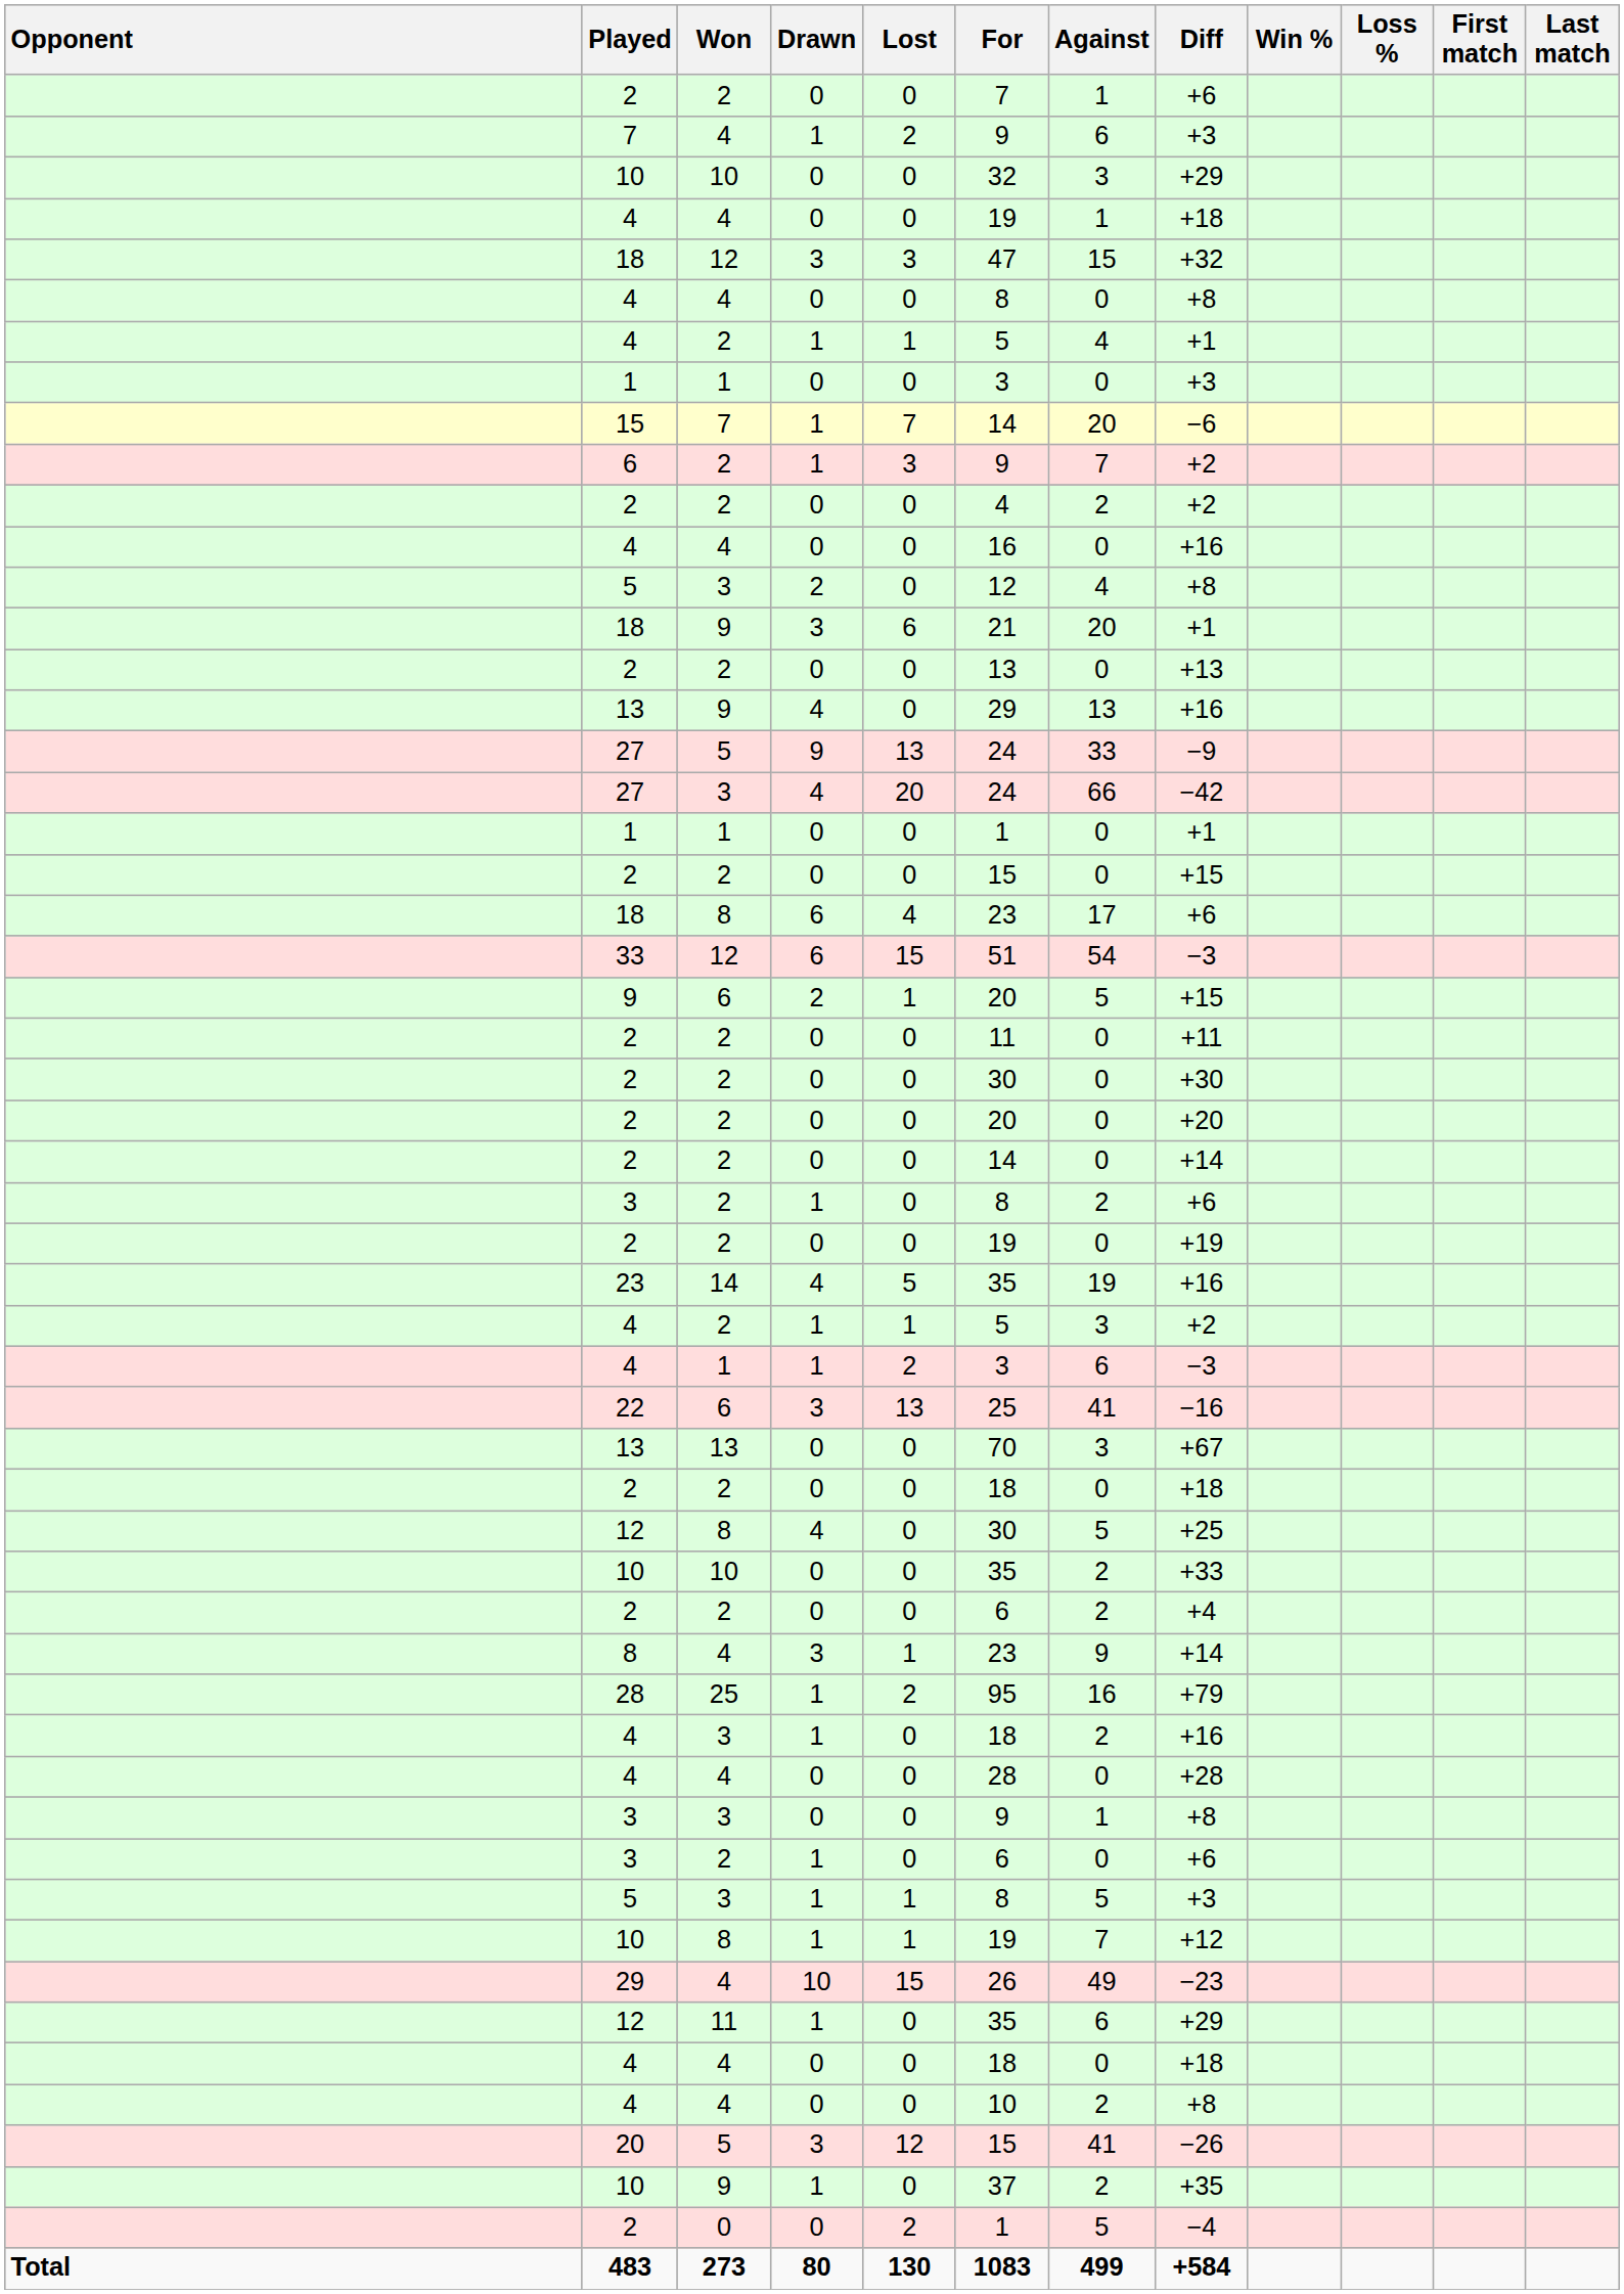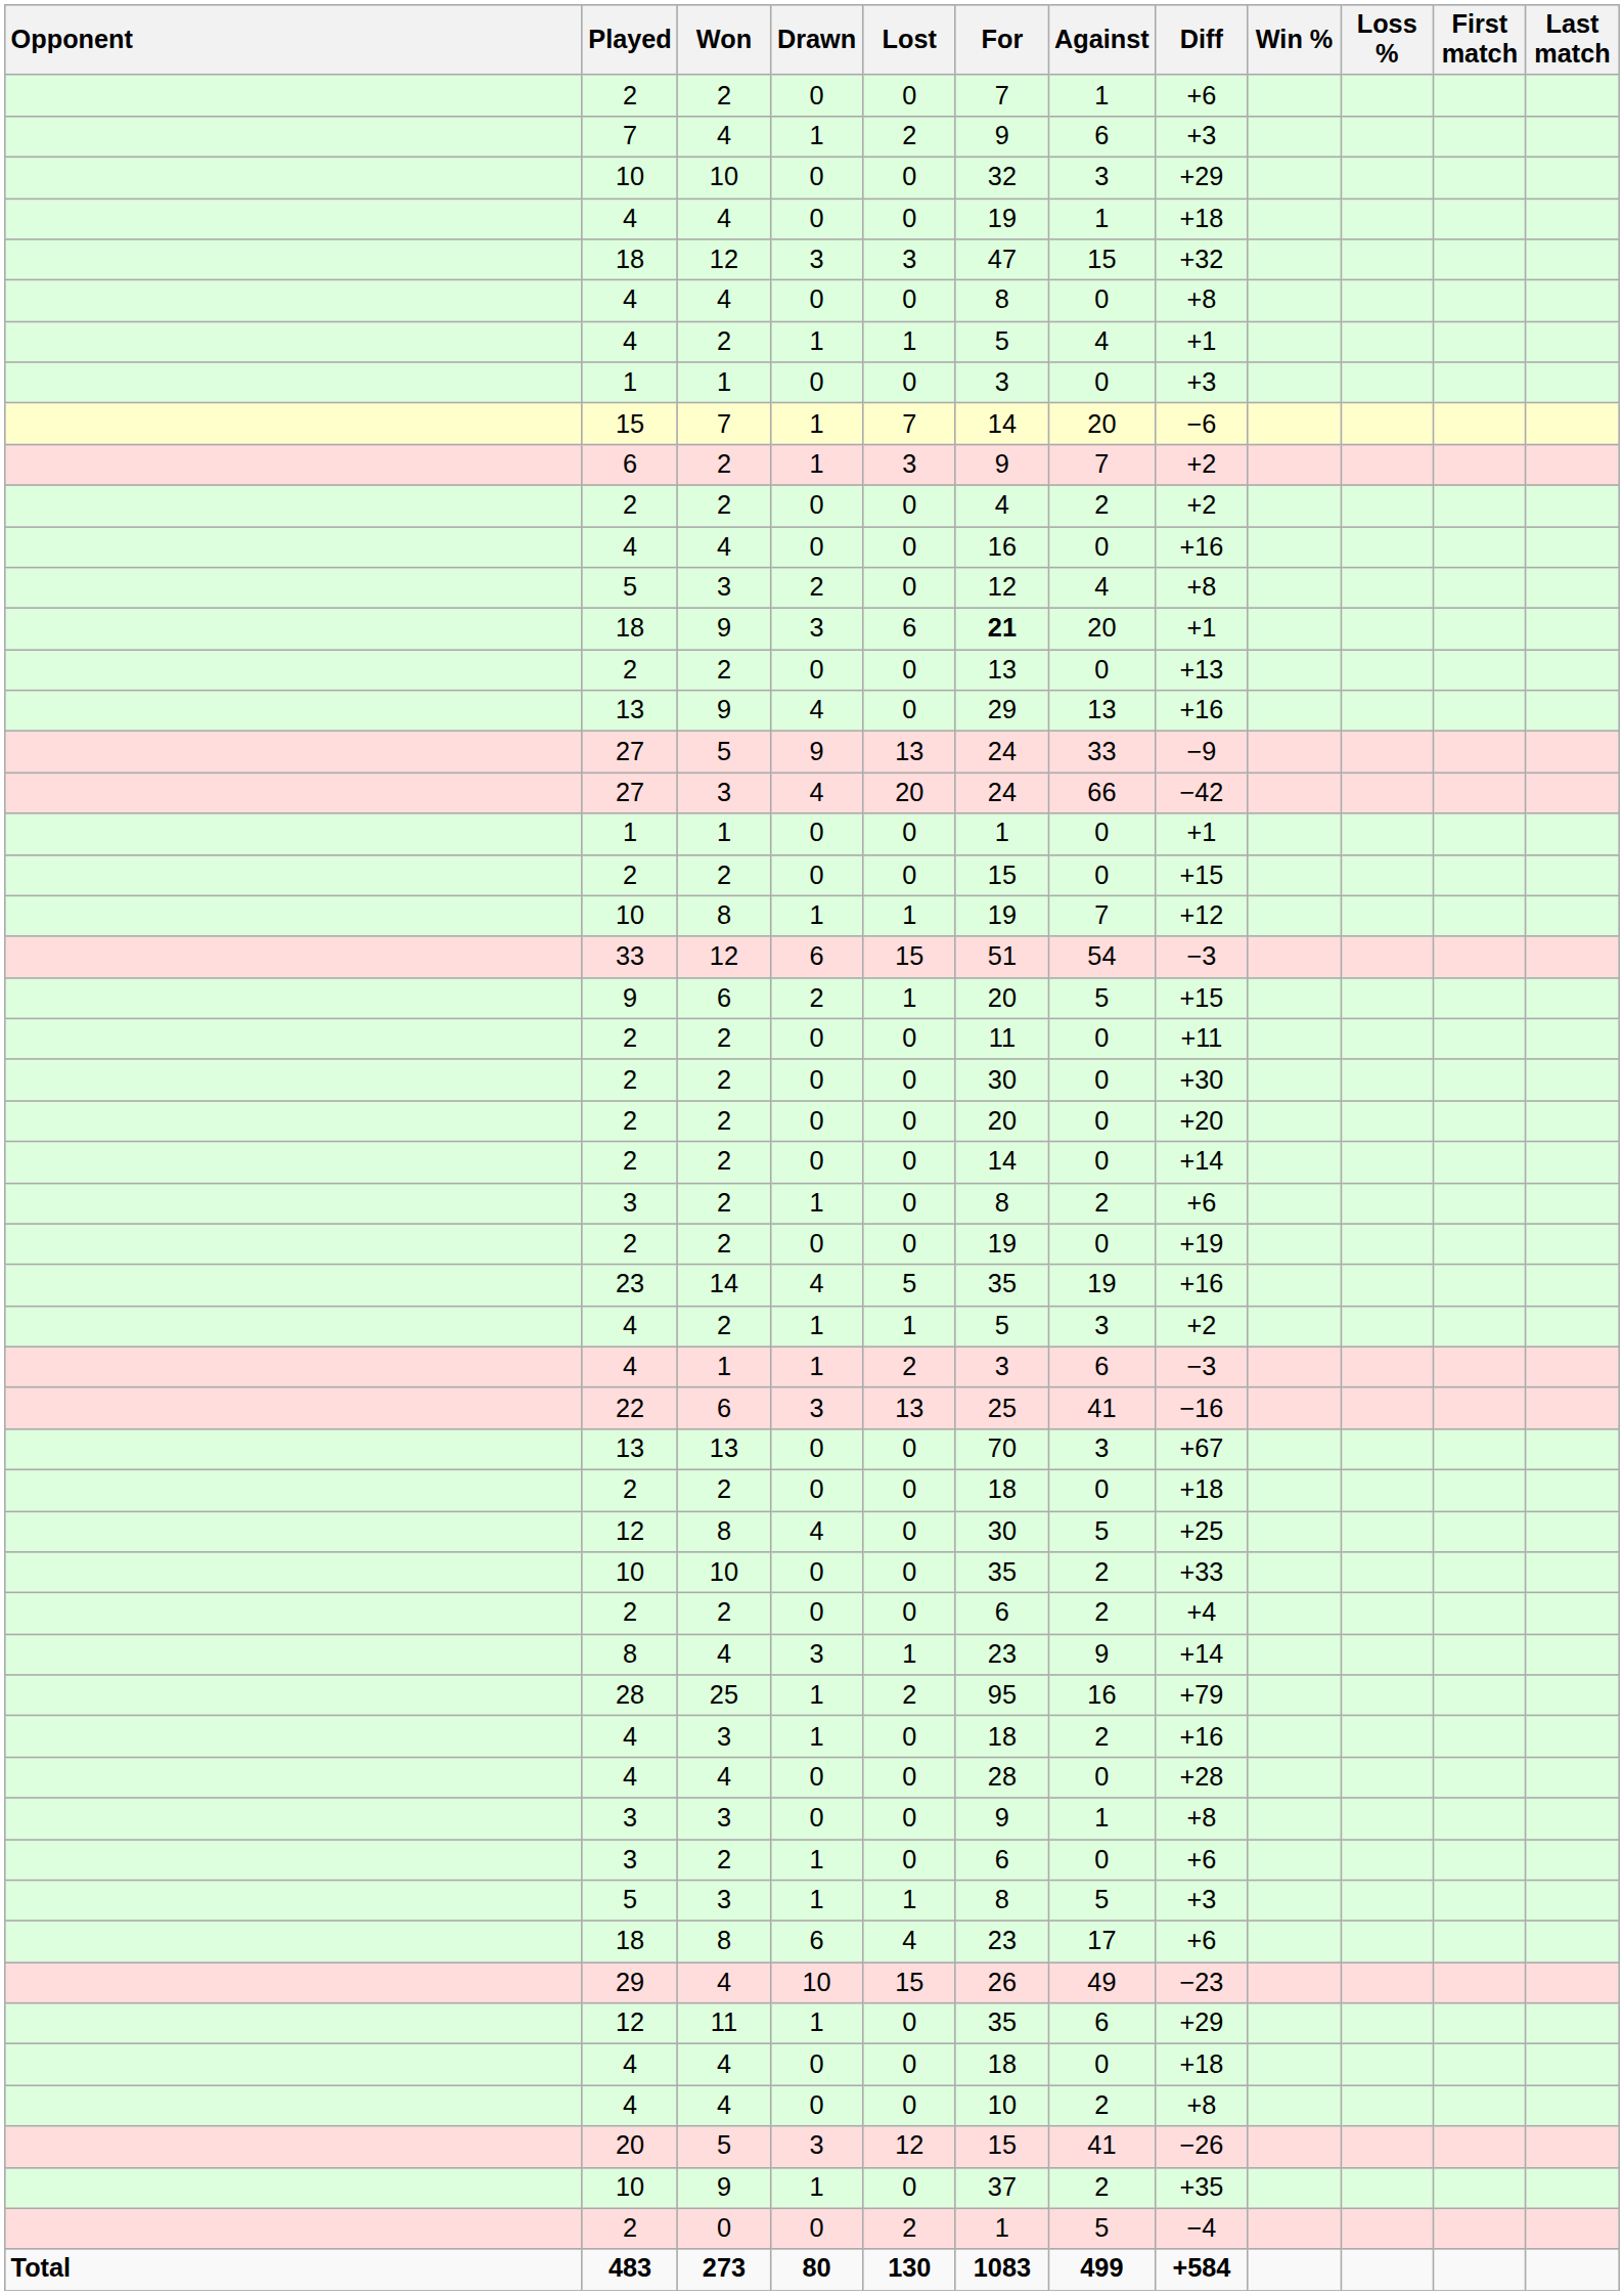18 / 9 | For: normal -> bold
rows swapped: 10 / 8 <-> 18 / 8
